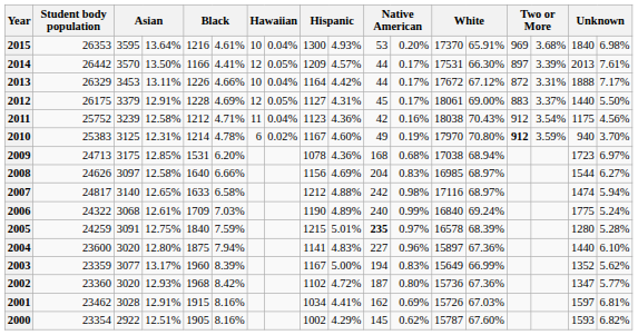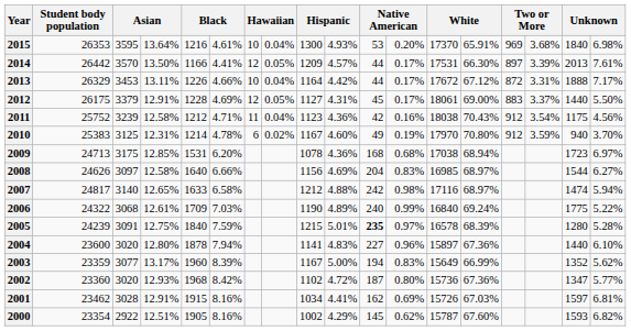2010 | column 15: bold -> normal
2006 | column 18: 5.24% -> 5.22%
2005 | Student body population: 24259 -> 24239
2004 | column 5: 1875 -> 1878
